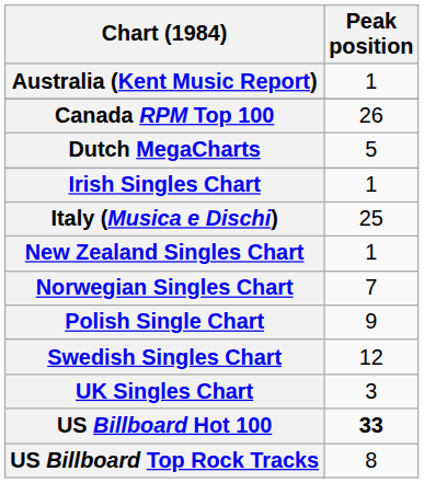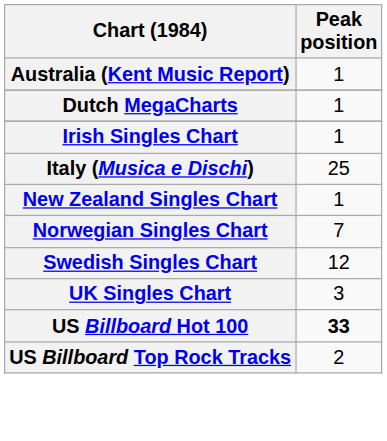- row: Canada RPM Top 100 | 26
Dutch MegaCharts | Peak position: 5 -> 1
- row: Polish Single Chart | 9
US Billboard Top Rock Tracks | Peak position: 8 -> 2
